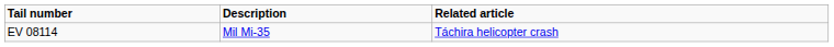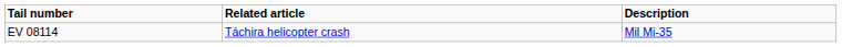columns swapped: Description <-> Related article
